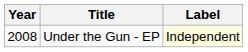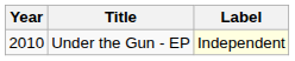Under the Gun - EP | Year: 2008 -> 2010
